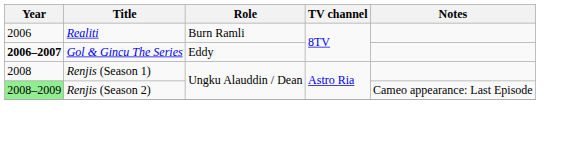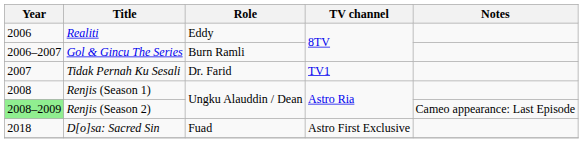Realiti | Role: Burn Ramli -> Eddy
Gol & Gincu The Series | Year: bold -> normal
Gol & Gincu The Series | Role: Eddy -> Burn Ramli
+ row: 2007 | Tidak Pernah Ku Sesali | Dr. Farid | TV1
+ row: 2018 | D[o]sa: Sacred Sin | Fuad | Astro First Exclusive
